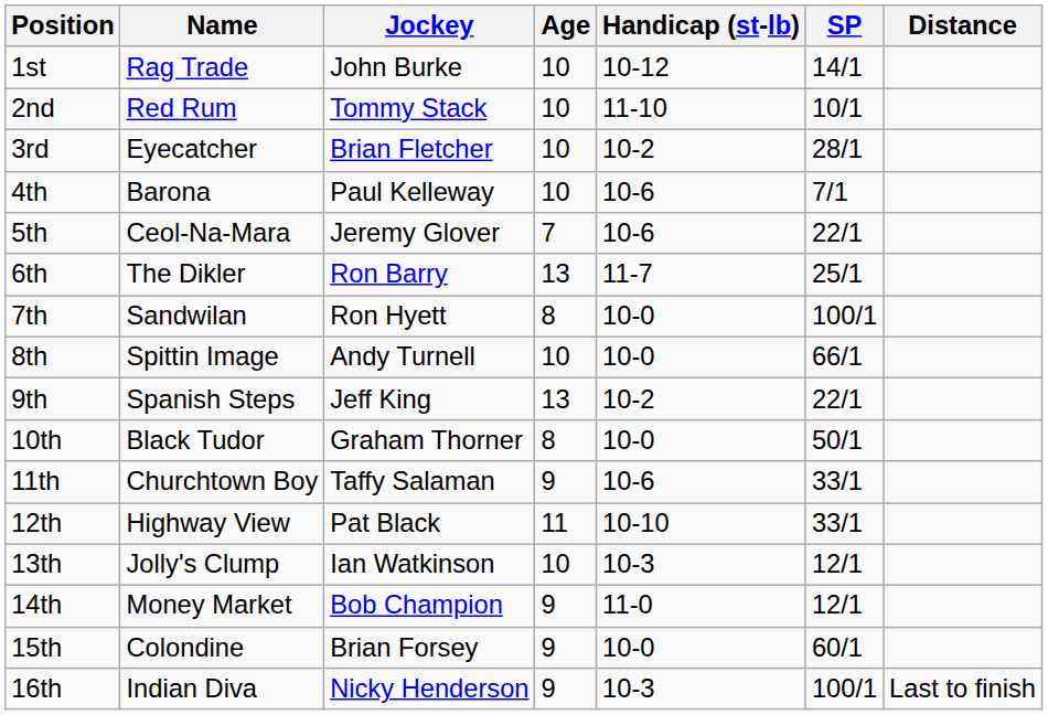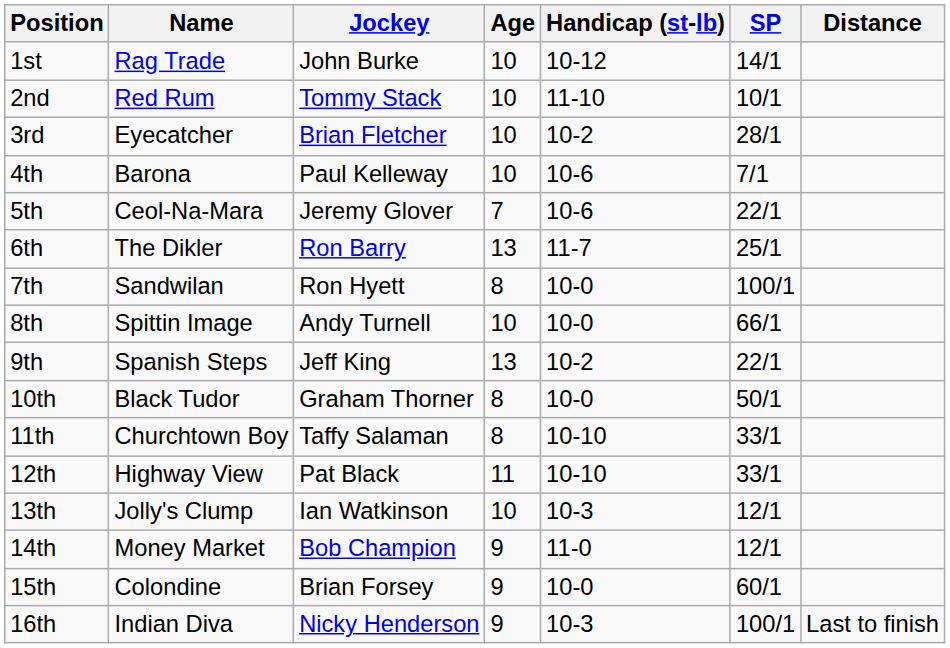11th | Age: 9 -> 8
11th | Handicap (st-lb): 10-6 -> 10-10
